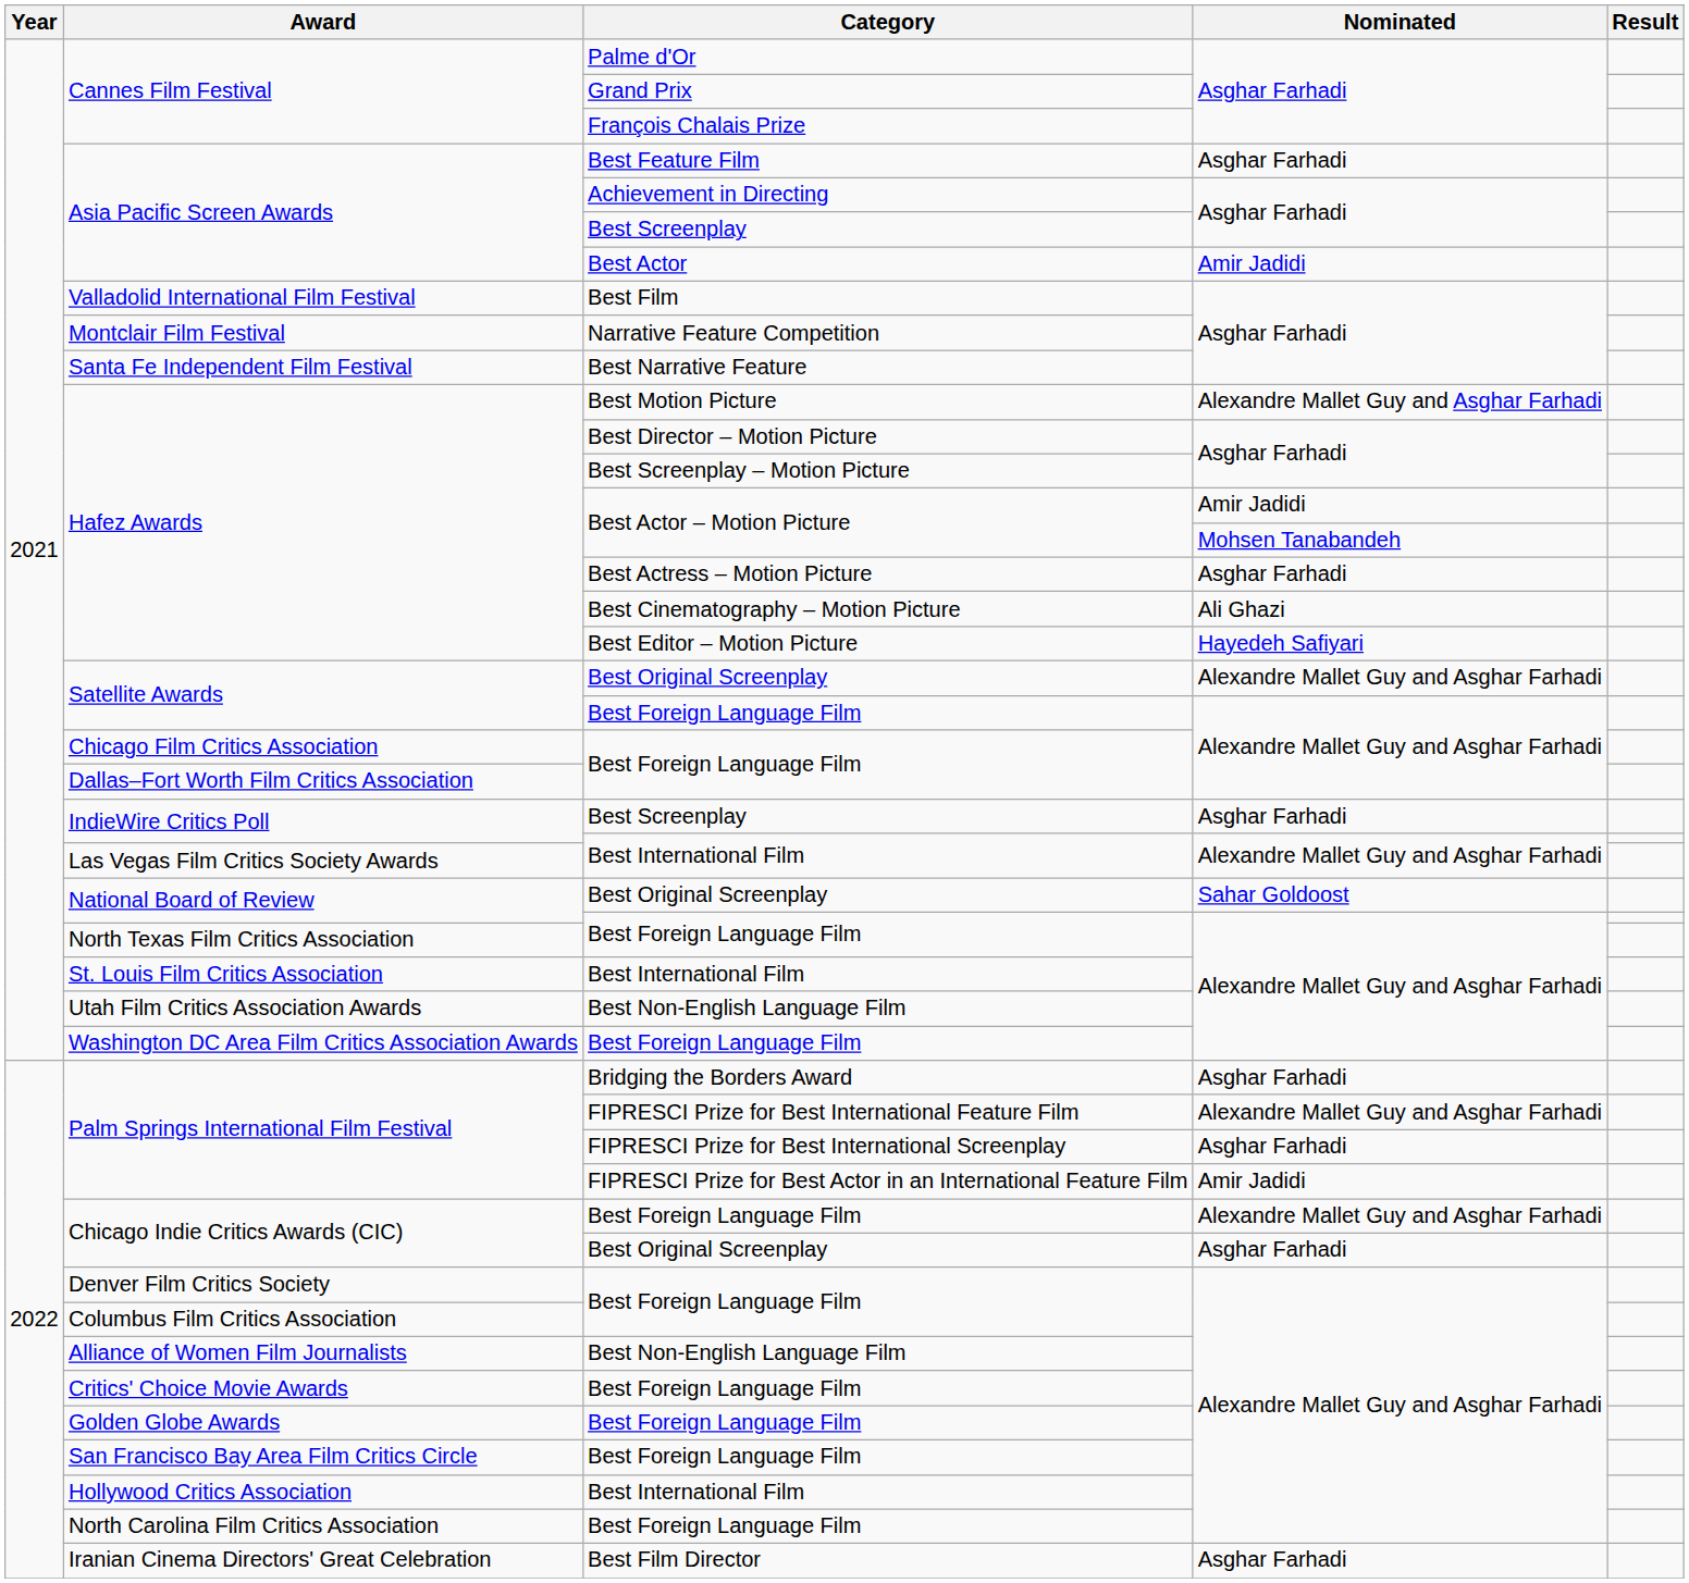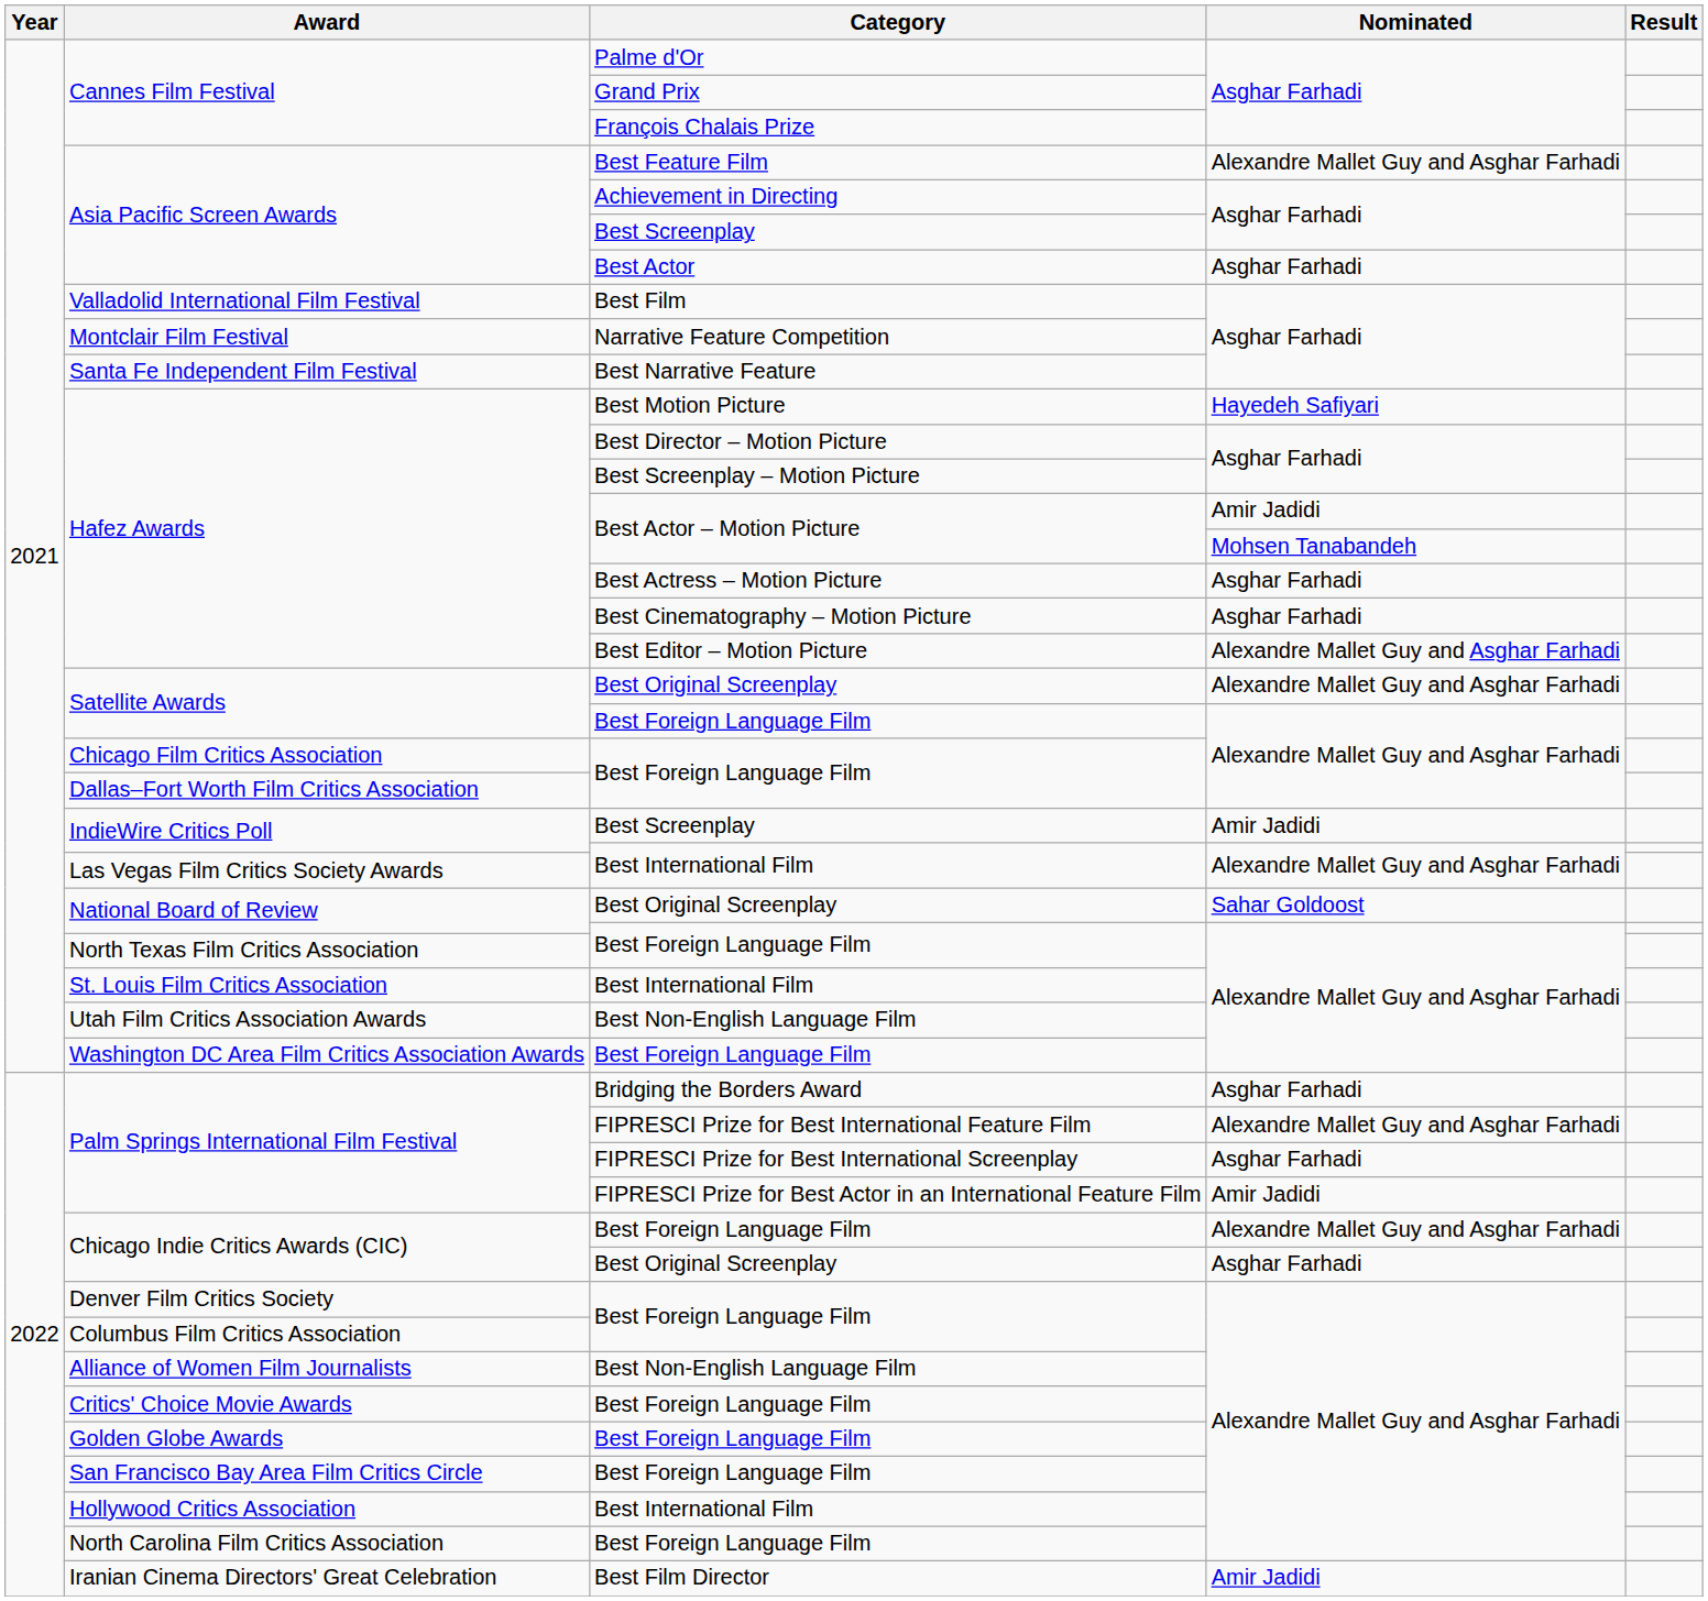Asia Pacific Screen Awards / Best Feature Film | Nominated: Asghar Farhadi -> Alexandre Mallet Guy and Asghar Farhadi
Asia Pacific Screen Awards / Best Actor | Nominated: Amir Jadidi -> Asghar Farhadi
Hafez Awards / Best Motion Picture | Nominated: Alexandre Mallet Guy and Asghar Farhadi -> Hayedeh Safiyari
Hafez Awards / Best Cinematography – Motion Picture | Nominated: Ali Ghazi -> Asghar Farhadi
Hafez Awards / Best Editor – Motion Picture | Nominated: Hayedeh Safiyari -> Alexandre Mallet Guy and Asghar Farhadi
IndieWire Critics Poll / Best Screenplay | Nominated: Asghar Farhadi -> Amir Jadidi
Iranian Cinema Directors' Great Celebration | Nominated: Asghar Farhadi -> Amir Jadidi
